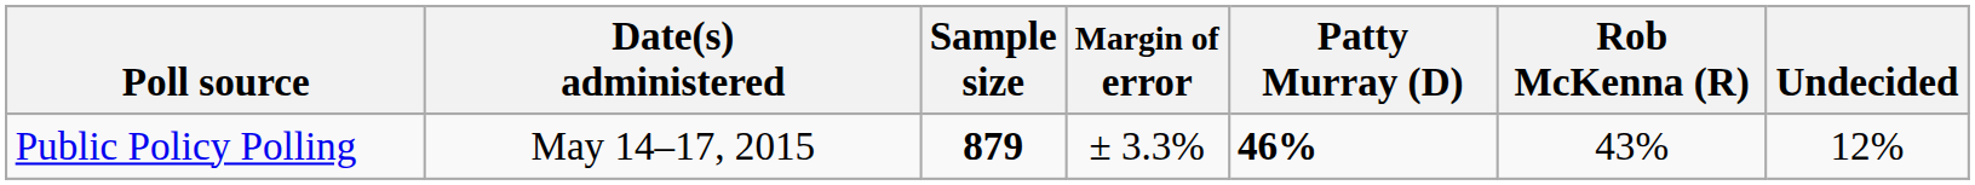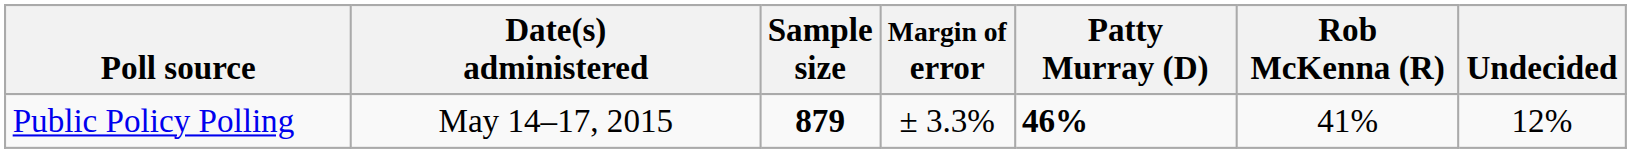Public Policy Polling | Rob McKenna (R): 43% -> 41%
